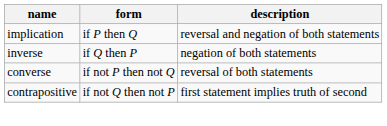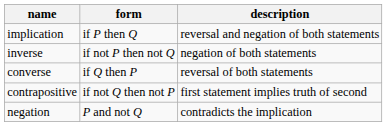inverse | form: if Q then P -> if not P then not Q
converse | form: if not P then not Q -> if Q then P
+ row: negation | P and not Q | contradicts the implication
